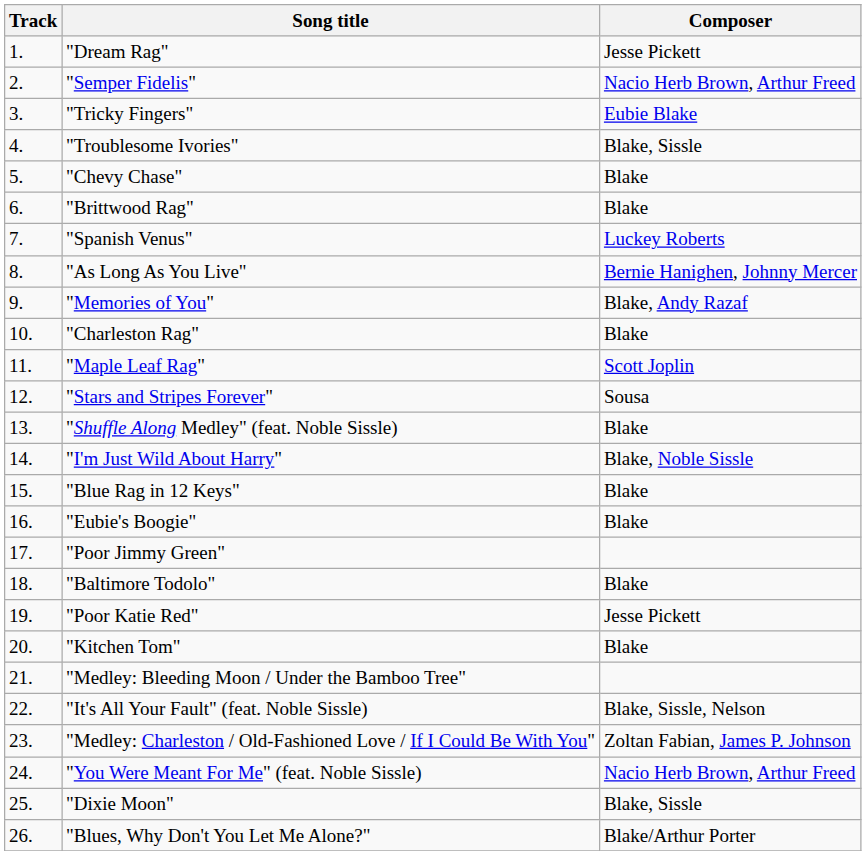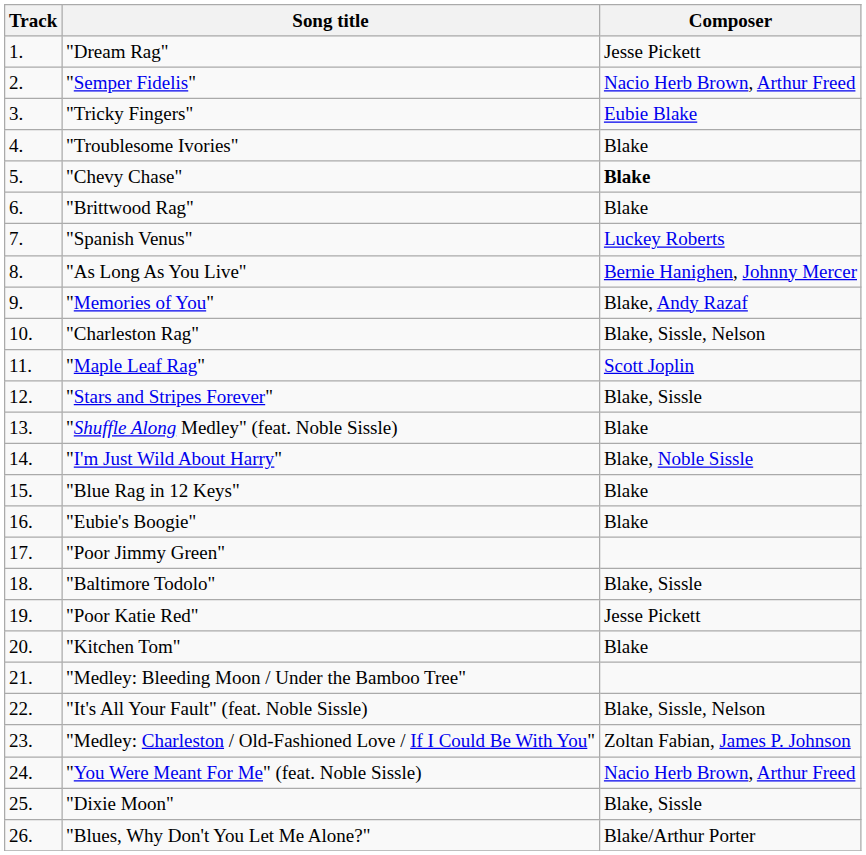"Troublesome Ivories" | Composer: Blake, Sissle -> Blake
"Chevy Chase" | Composer: normal -> bold
"Charleston Rag" | Composer: Blake -> Blake, Sissle, Nelson
"Stars and Stripes Forever" | Composer: Sousa -> Blake, Sissle
"Baltimore Todolo" | Composer: Blake -> Blake, Sissle
